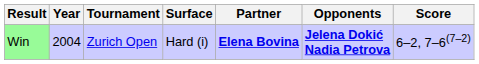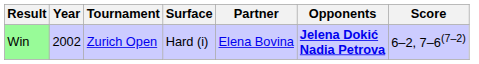Win | Year: 2004 -> 2002
Win | Partner: bold -> normal
